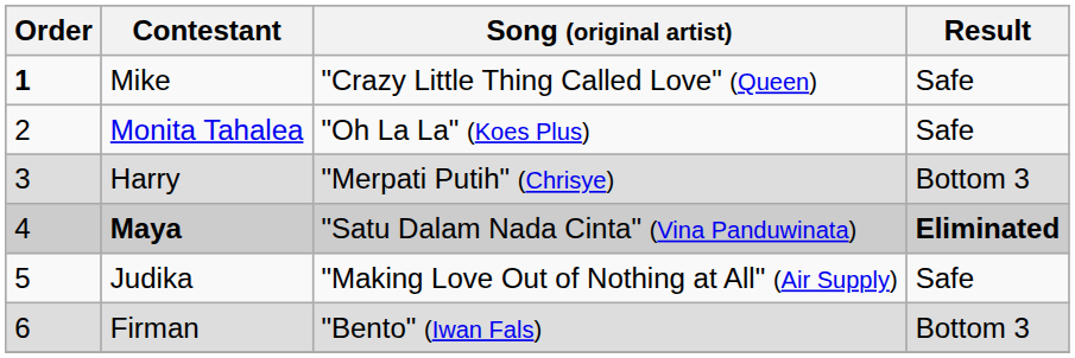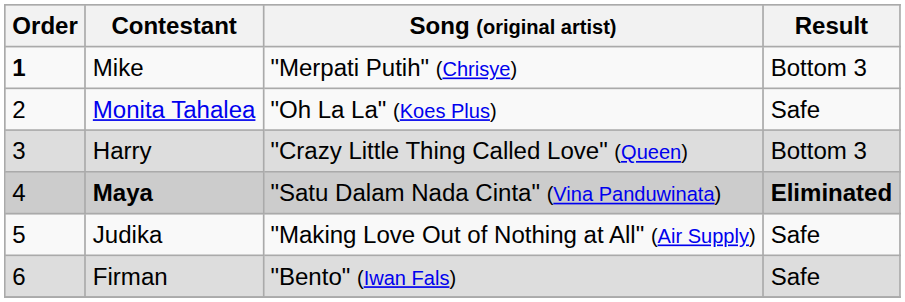Mike | Song (original artist): "Crazy Little Thing Called Love" (Queen) -> "Merpati Putih" (Chrisye)
Mike | Result: Safe -> Bottom 3
Harry | Song (original artist): "Merpati Putih" (Chrisye) -> "Crazy Little Thing Called Love" (Queen)
Firman | Result: Bottom 3 -> Safe
